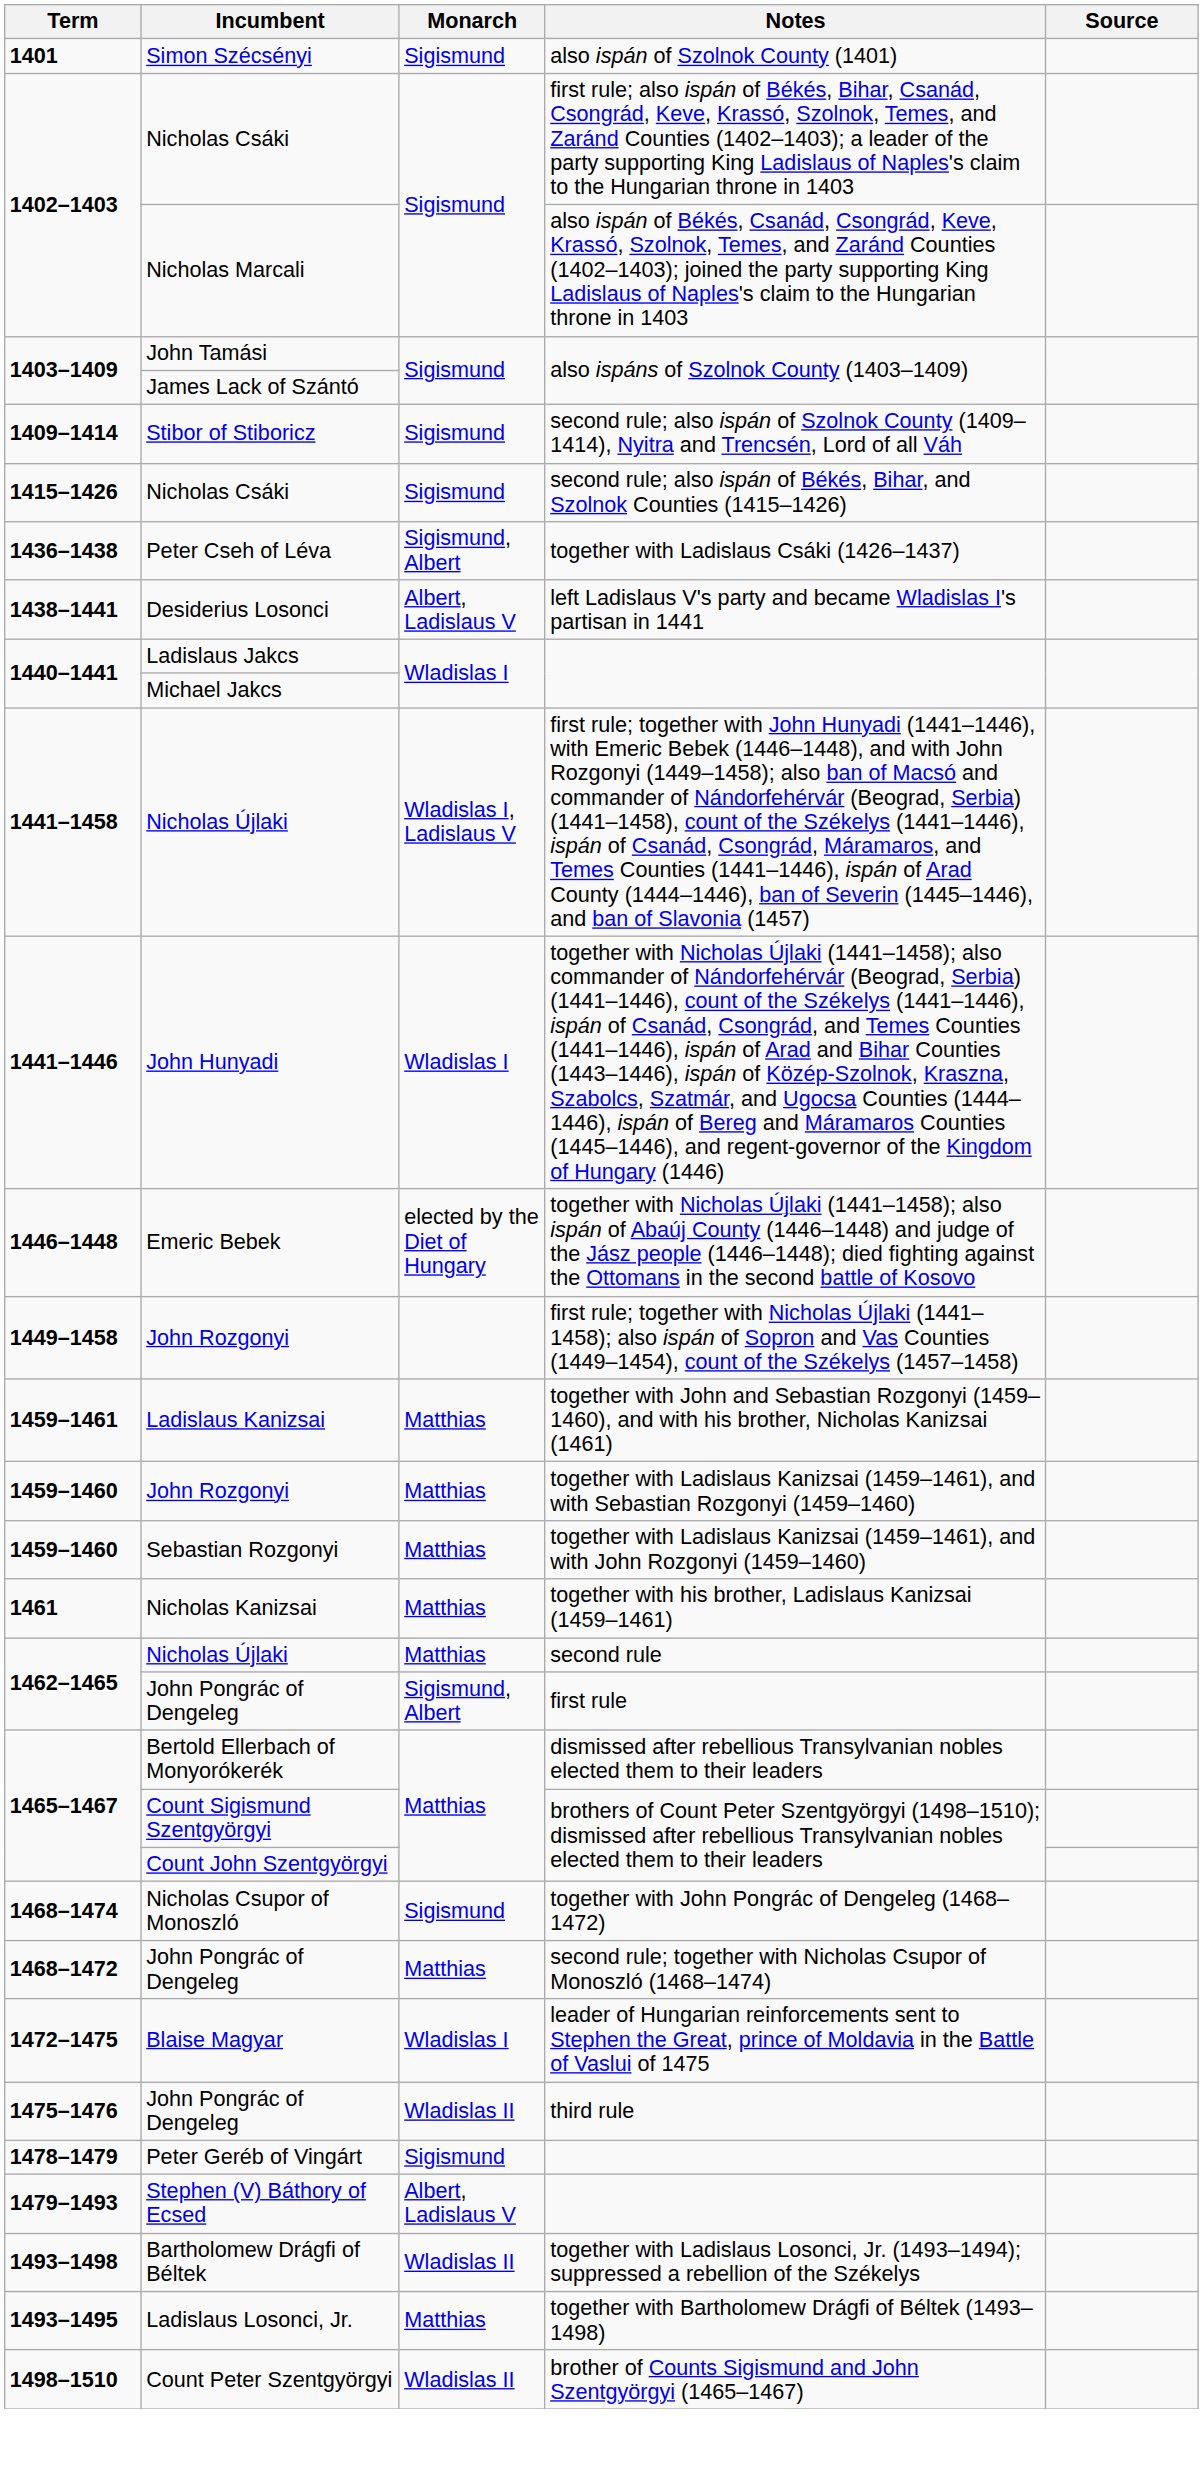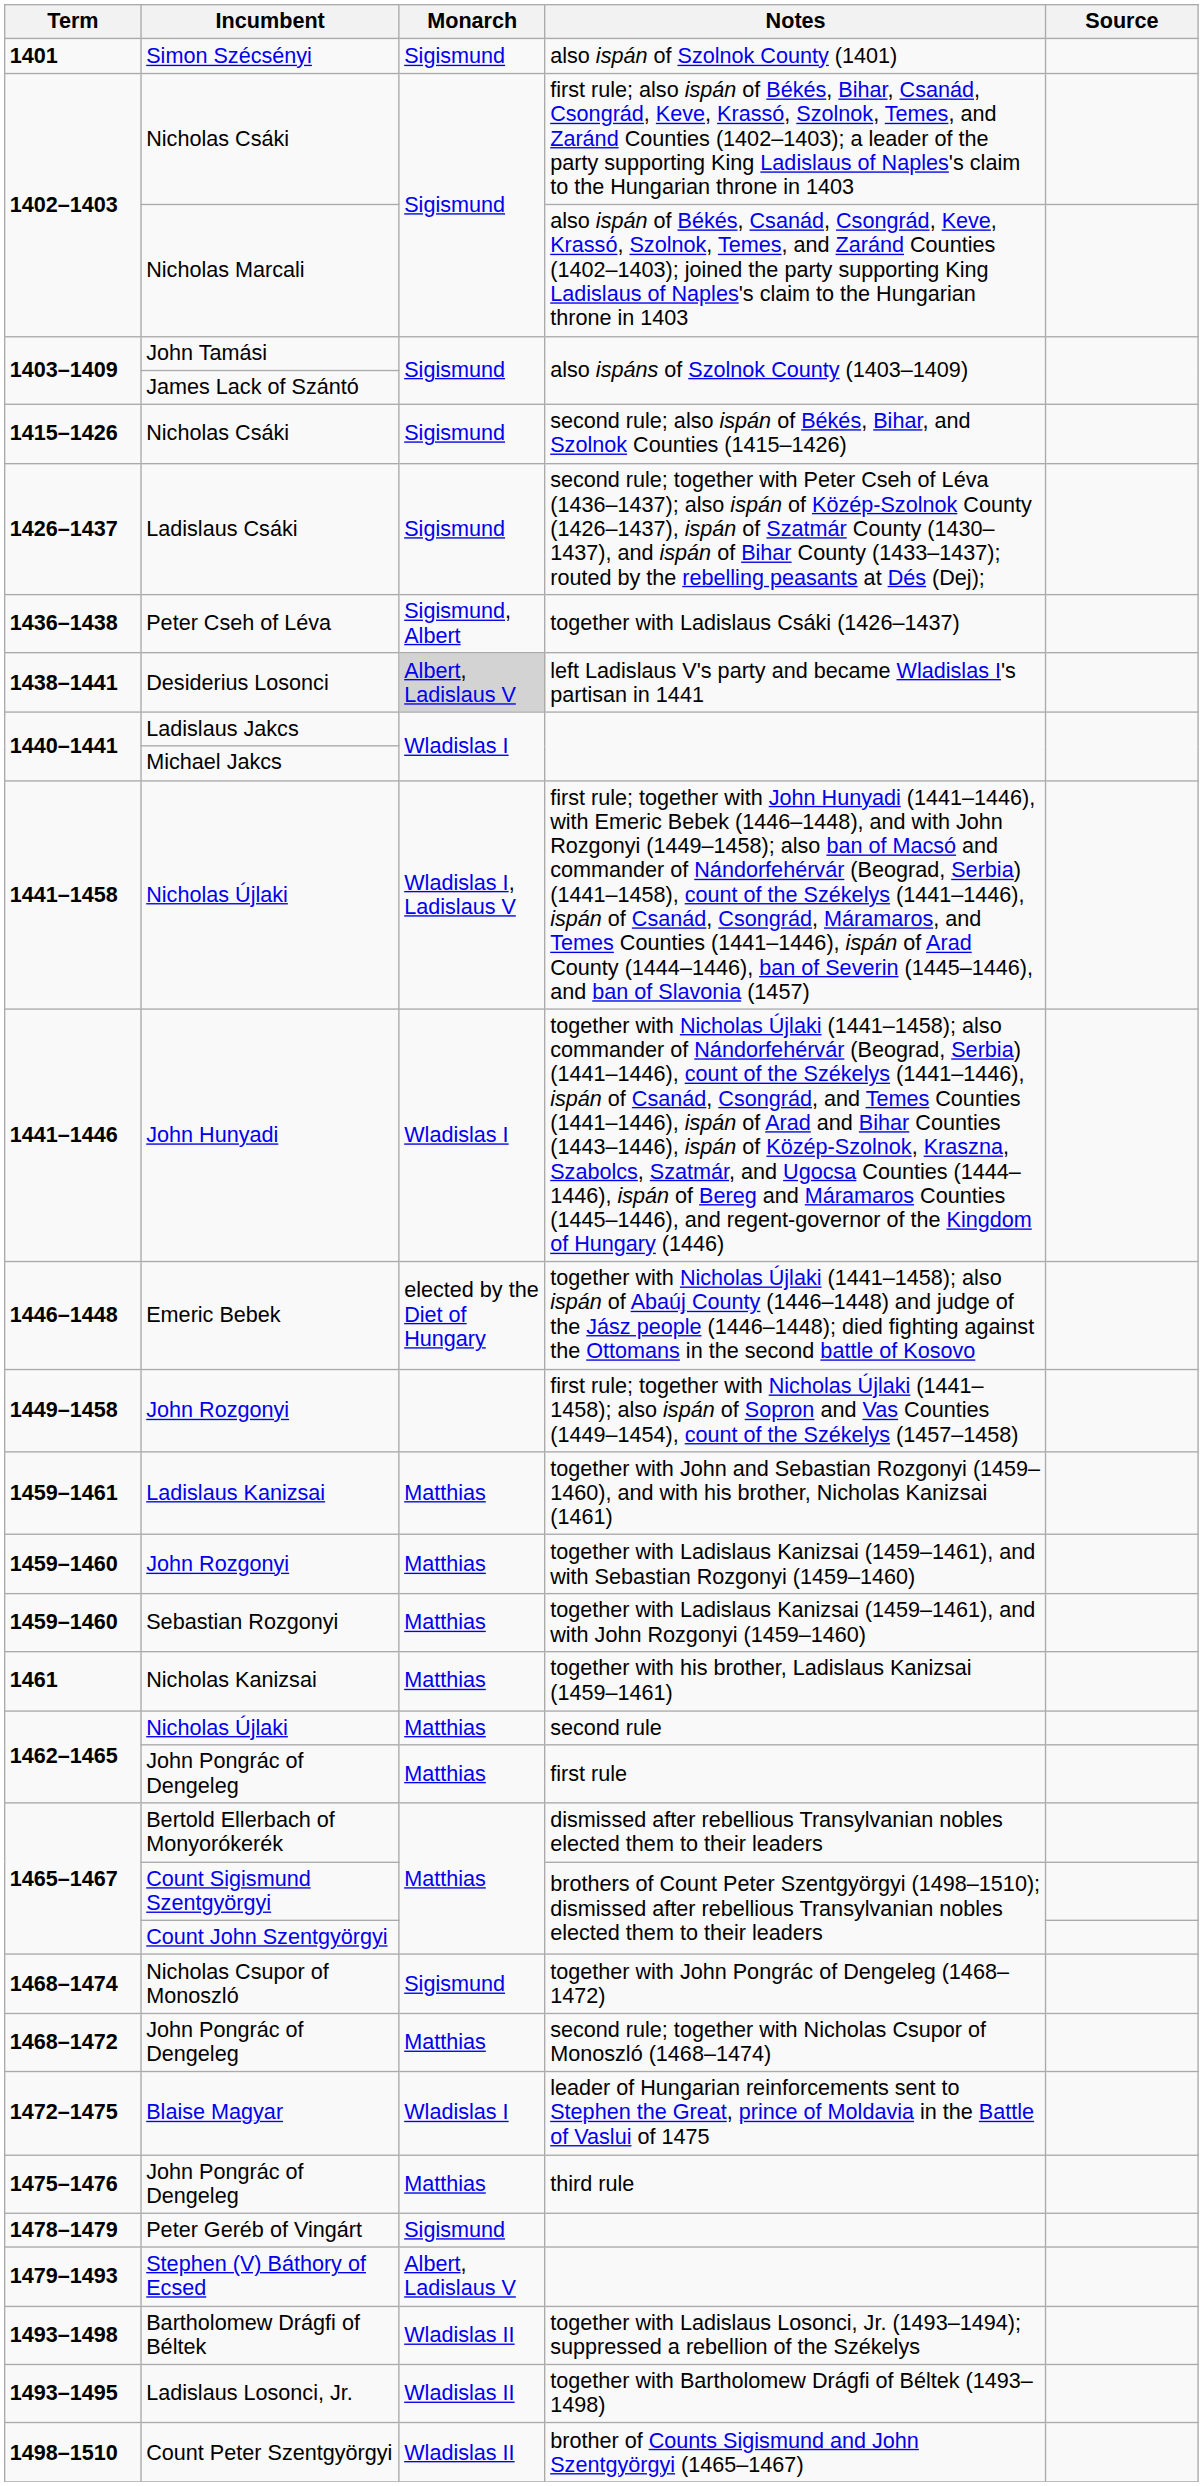- row: 1409–1414 | Stibor of Stiboricz | Sigismund | second rule; also ispán of Szolnok County (1409–1414), Nyitra and Trencsén, Lord of all Váh
+ row: 1426–1437 | Ladislaus Csáki | Sigismund | second rule; together with Peter Cseh of Léva (1436–1437); also ispán of Közép-Szolnok County (1426–1437), ispán of Szatmár County (1430–1437), and ispán of Bihar County (1433–1437); routed by the rebelling peasants at Dés (Dej);
Desiderius Losonci | Monarch: no background -> lightgrey background
John Pongrác of Dengeleg / first rule | Monarch: Sigismund, Albert -> Matthias
John Pongrác of Dengeleg / third rule | Monarch: Wladislas II -> Matthias
Ladislaus Losonci, Jr. | Monarch: Matthias -> Wladislas II
